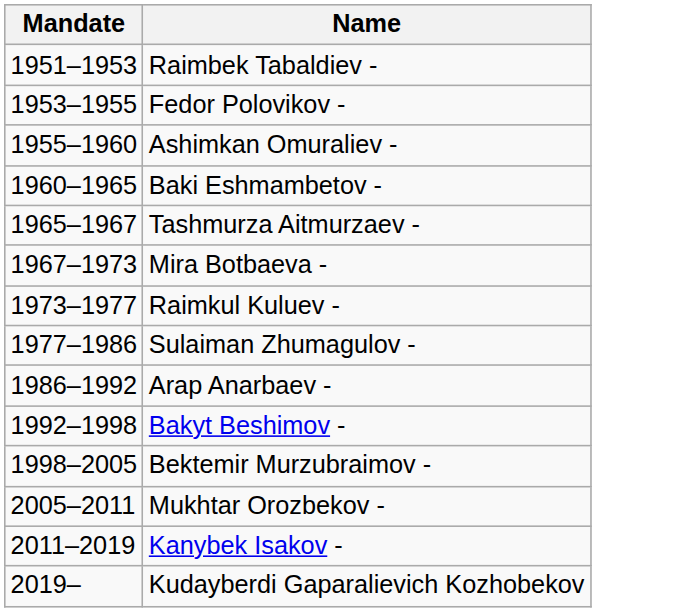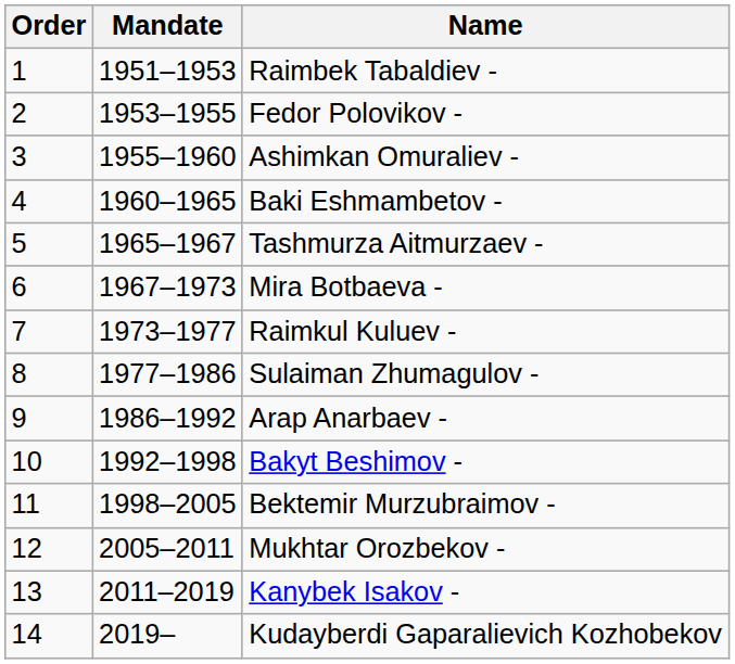+ column: Order | 1 | 2 | 3 | 4 | 5 | 6 | 7 | 8 | 9 | 10 | 11 | 12 | 13 | 14
